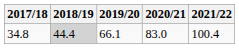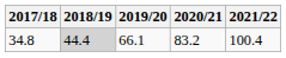34.8 | 2020/21: 83.0 -> 83.2
